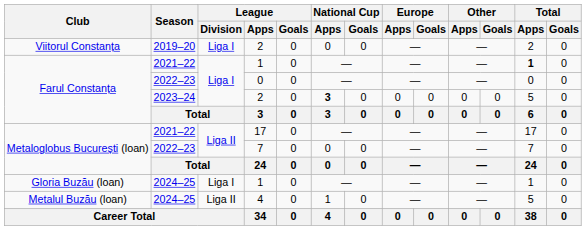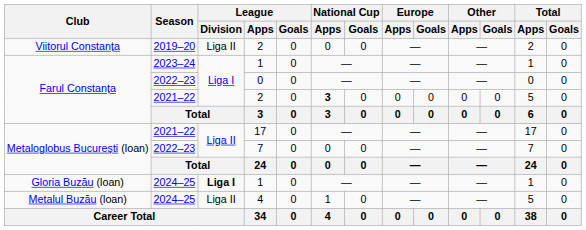Viitorul Constanța / 2 | League / Division: Liga I -> Liga II
Farul Constanța / 1 | Season: 2021–22 -> 2023–24
Farul Constanța / 1 | Total / Apps: bold -> normal
Farul Constanța / 2 | Season: 2023–24 -> 2021–22
Gloria Buzău (loan) / 1 | League / Division: normal -> bold
